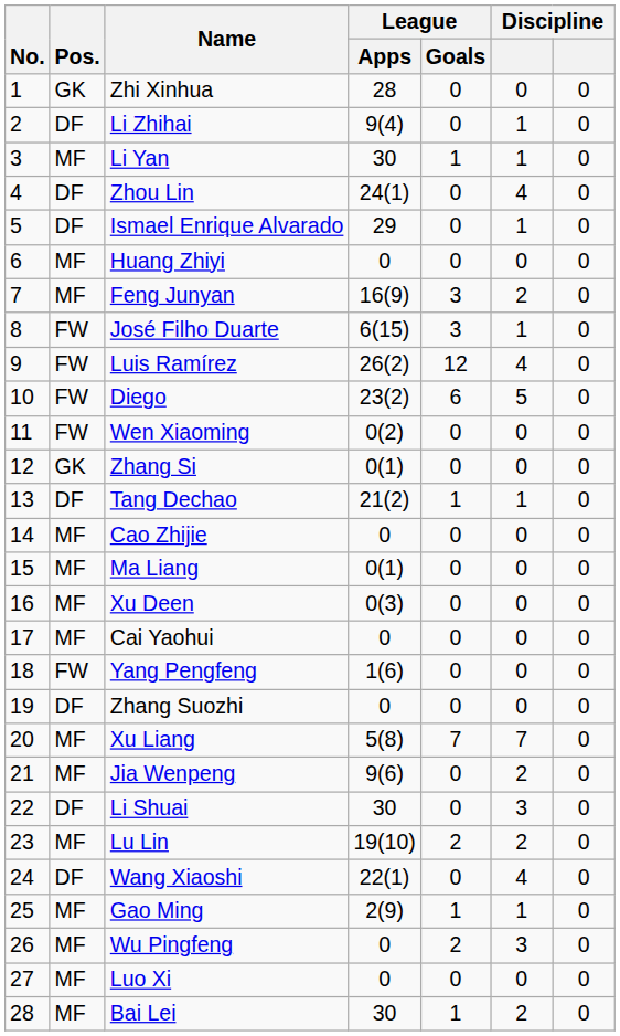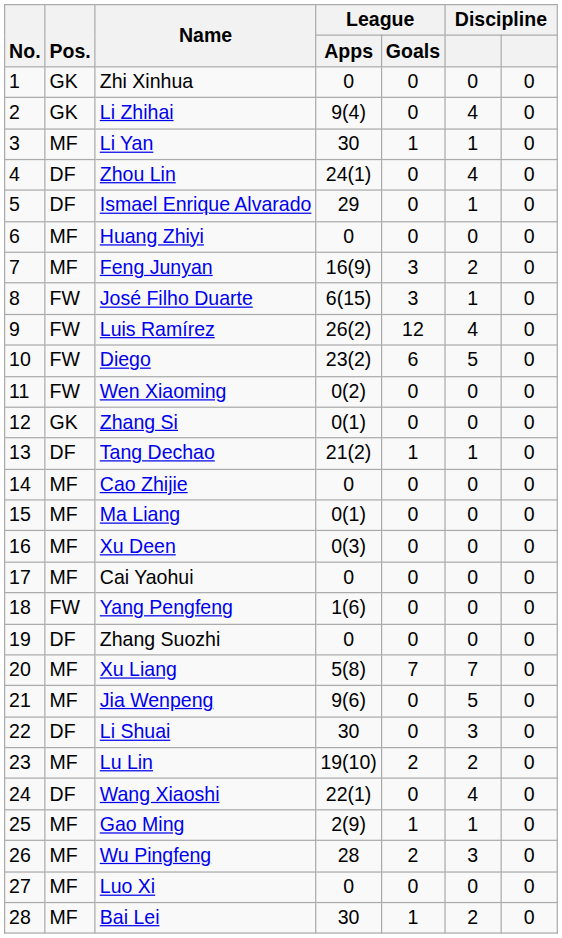Zhi Xinhua | League / Apps: 28 -> 0
Li Zhihai | Pos.: DF -> GK
Li Zhihai | column 6: 1 -> 4
Jia Wenpeng | column 6: 2 -> 5
Wu Pingfeng | League / Apps: 0 -> 28
